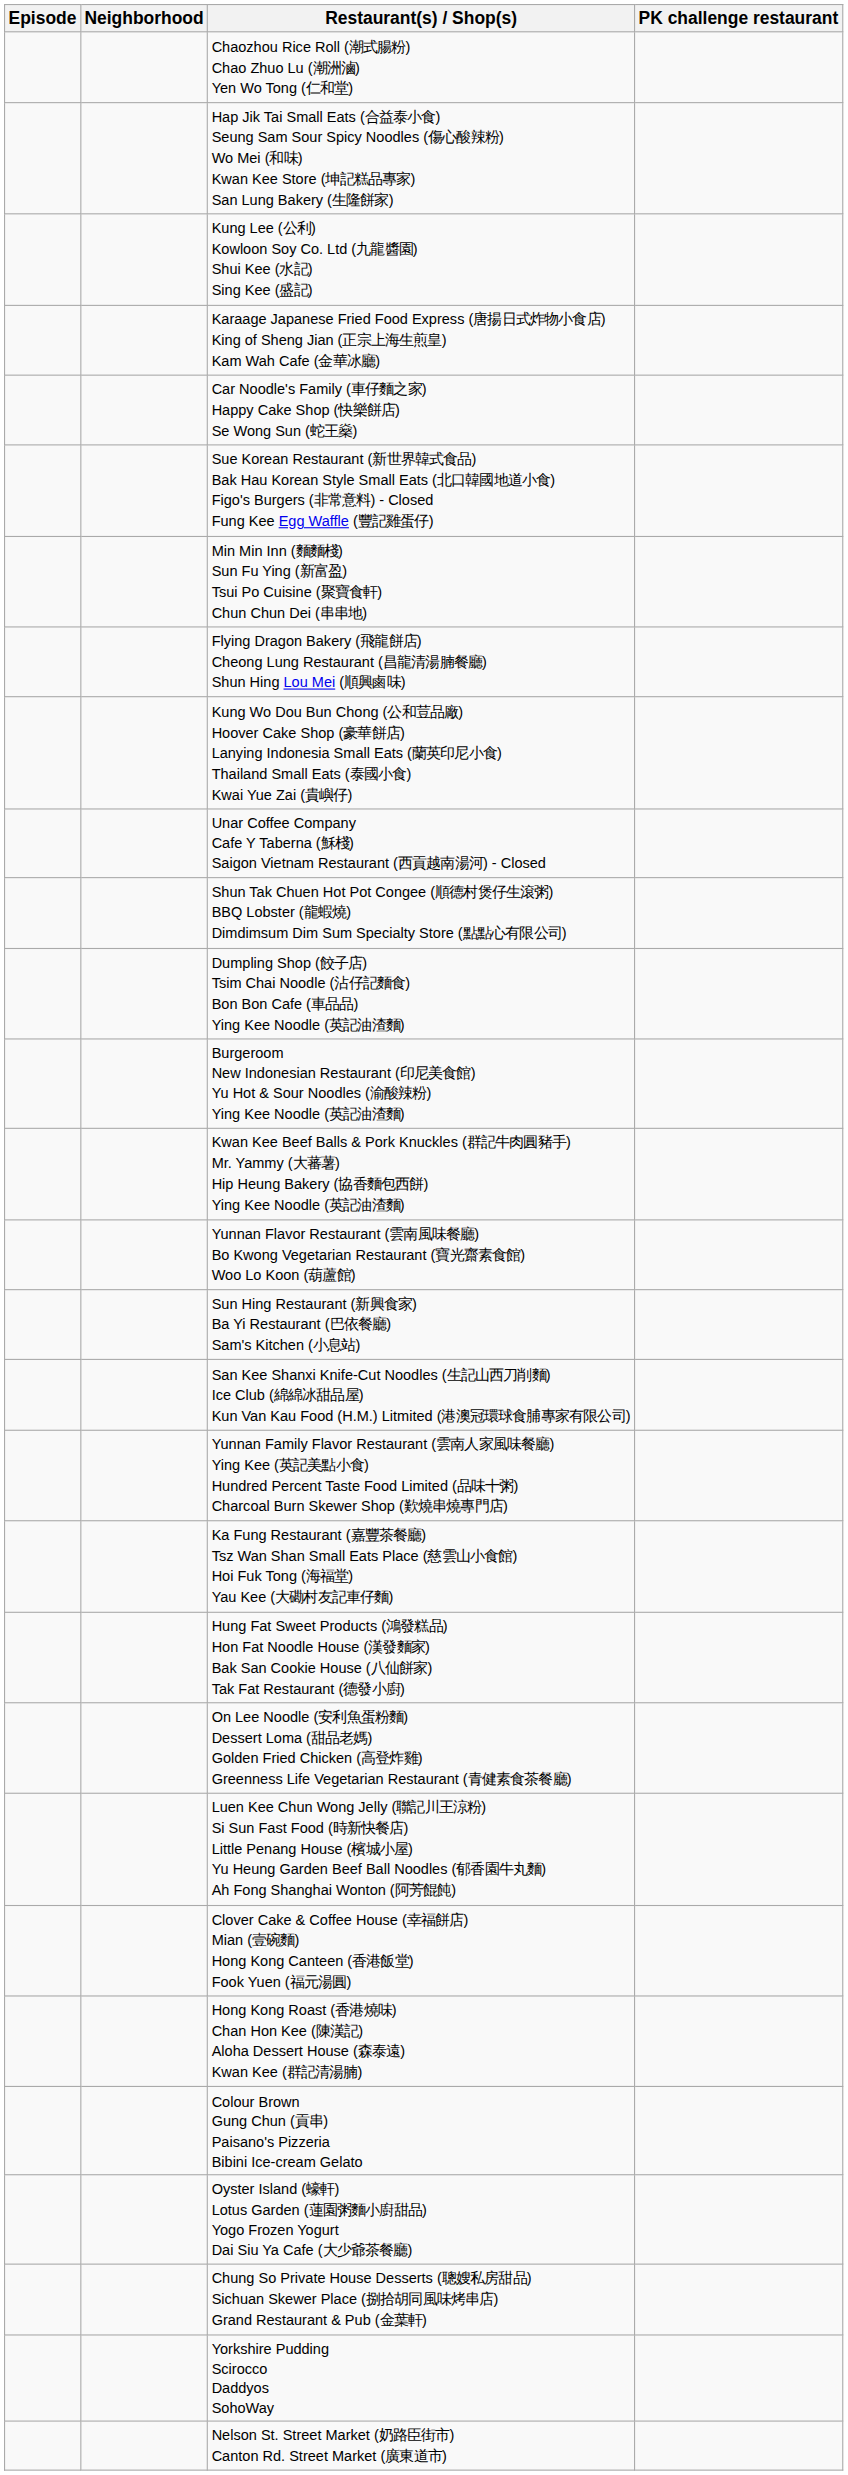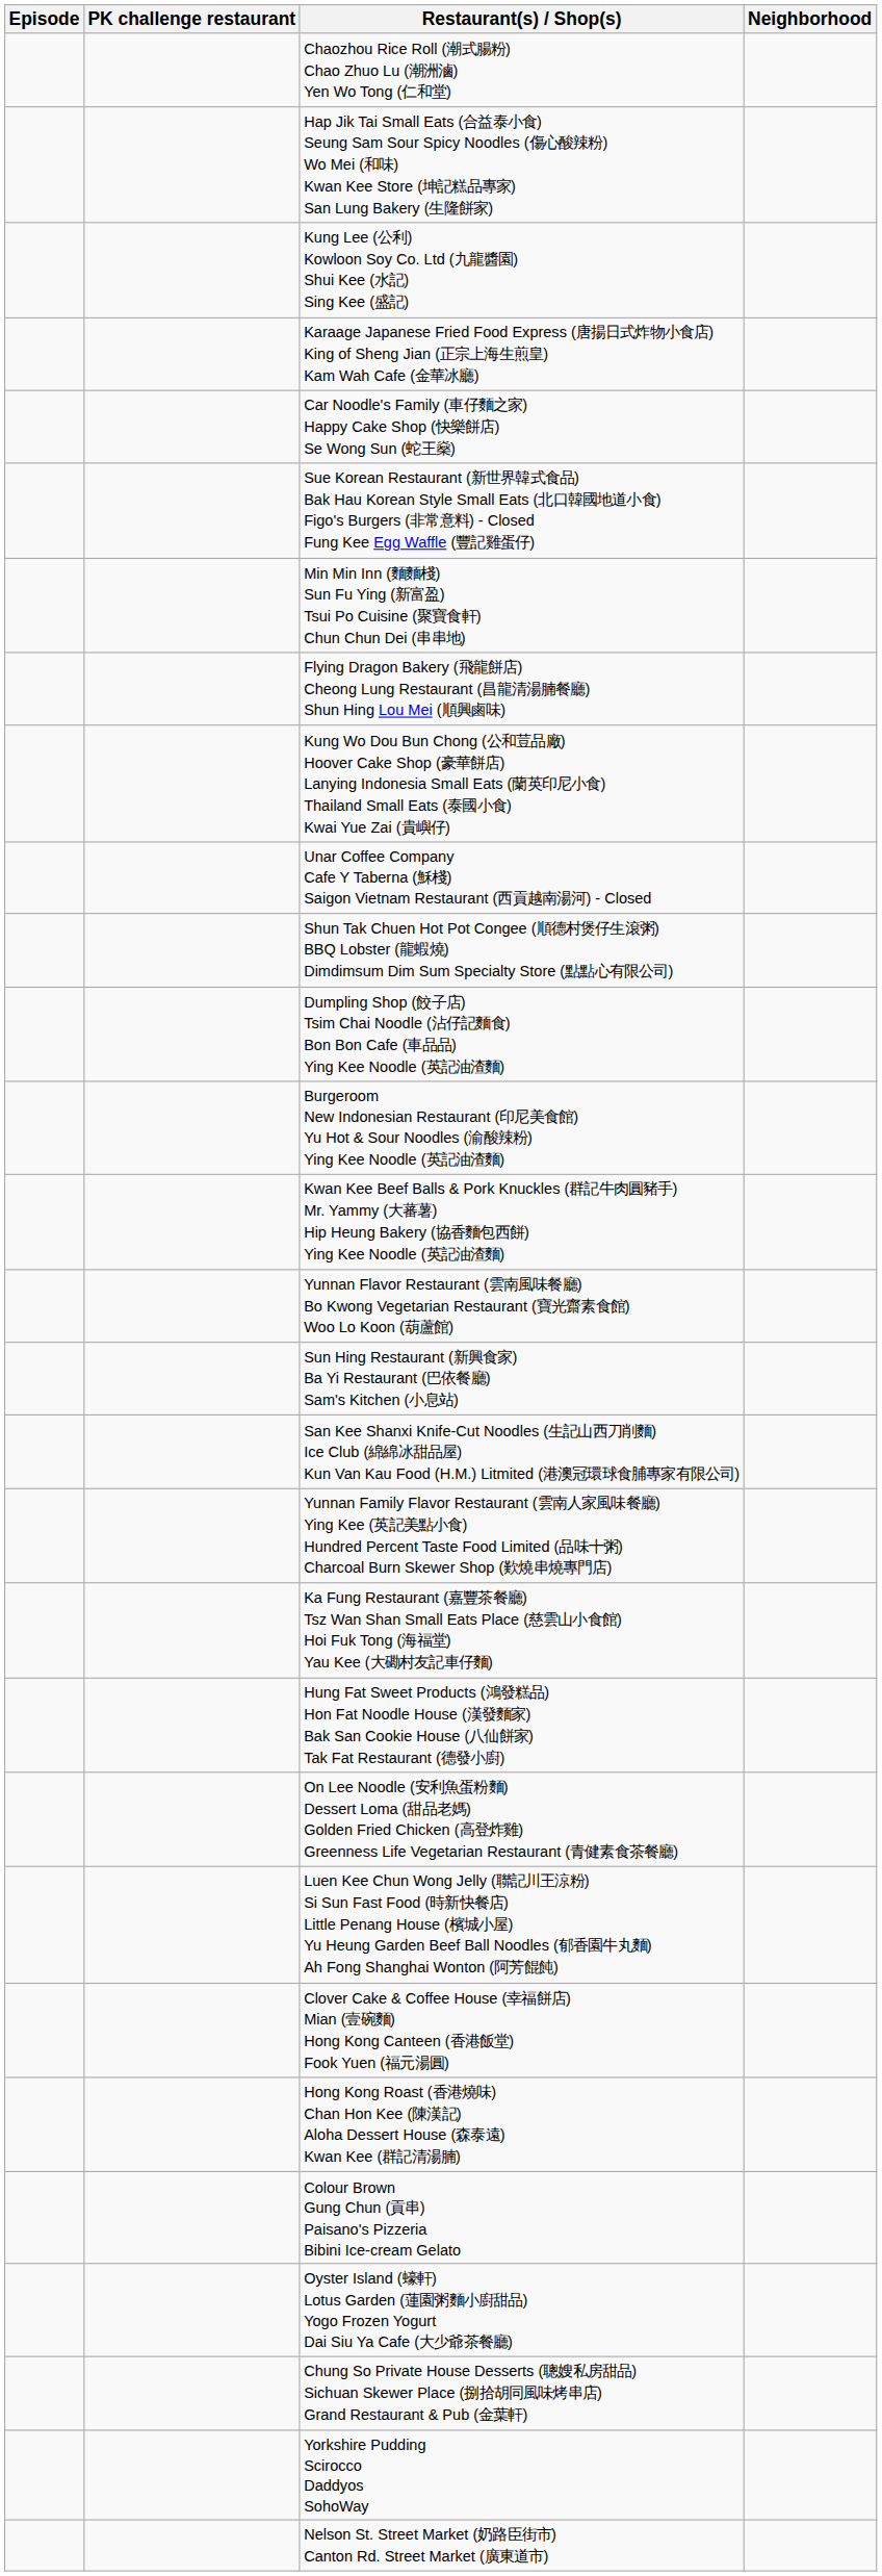columns swapped: Neighborhood <-> PK challenge restaurant
